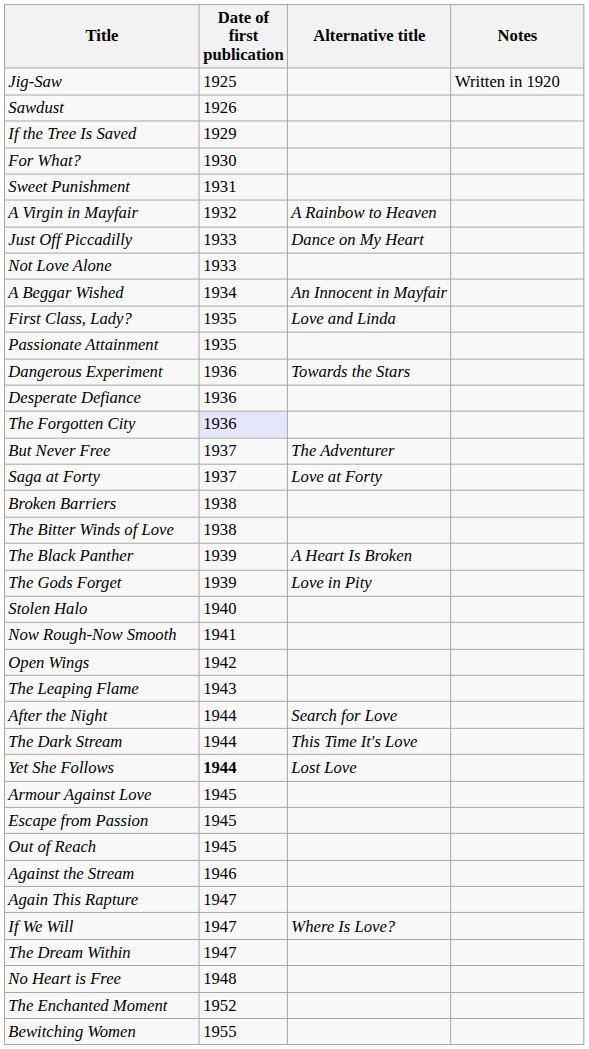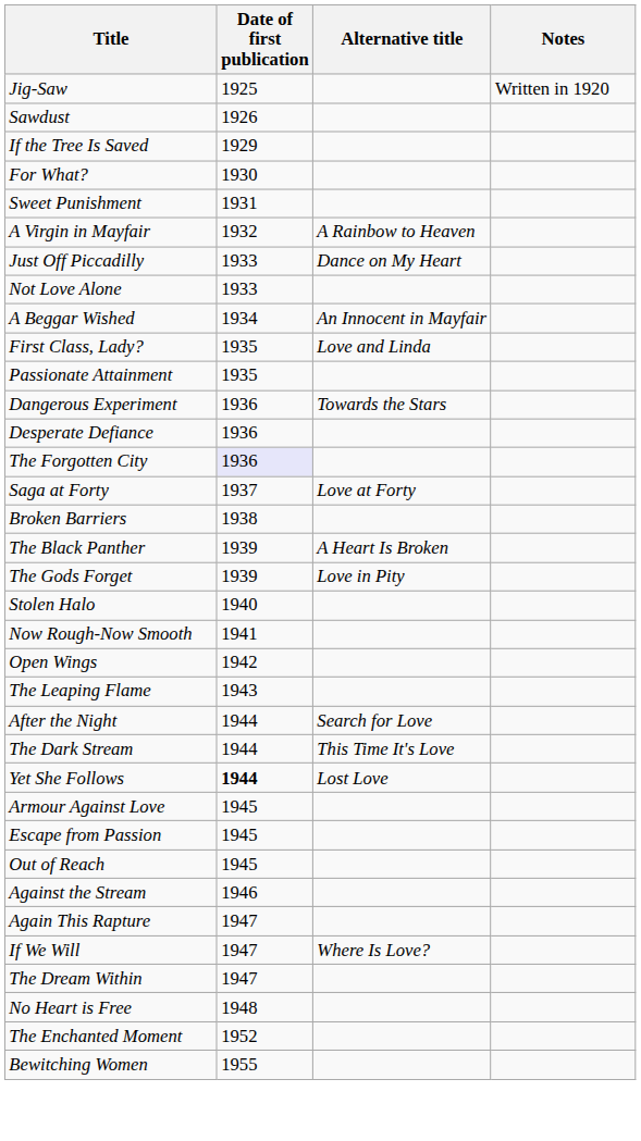- row: But Never Free | 1937 | The Adventurer
- row: The Bitter Winds of Love | 1938
